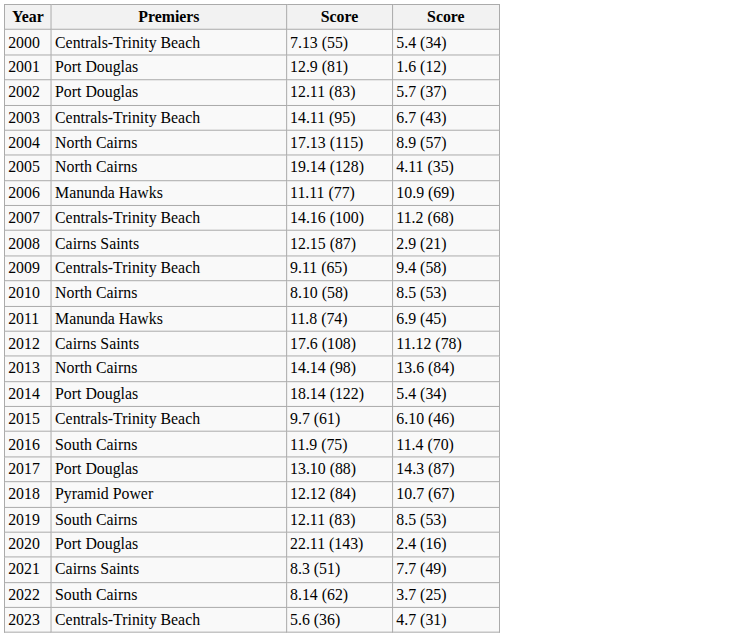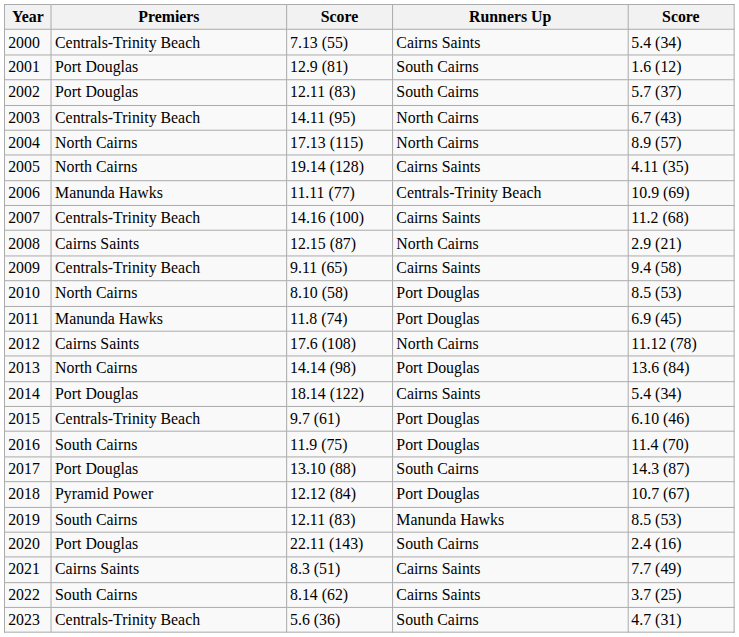+ column: Runners Up | Cairns Saints | South Cairns | South Cairns | North Cairns | North Cairns | Cairns Saints | Centrals-Trinity Beach | Cairns Saints | North Cairns | Cairns Saints | Port Douglas | Port Douglas | North Cairns | Port Douglas | Cairns Saints | Port Douglas | Port Douglas | South Cairns | Port Douglas | Manunda Hawks | South Cairns | Cairns Saints | Cairns Saints | South Cairns
